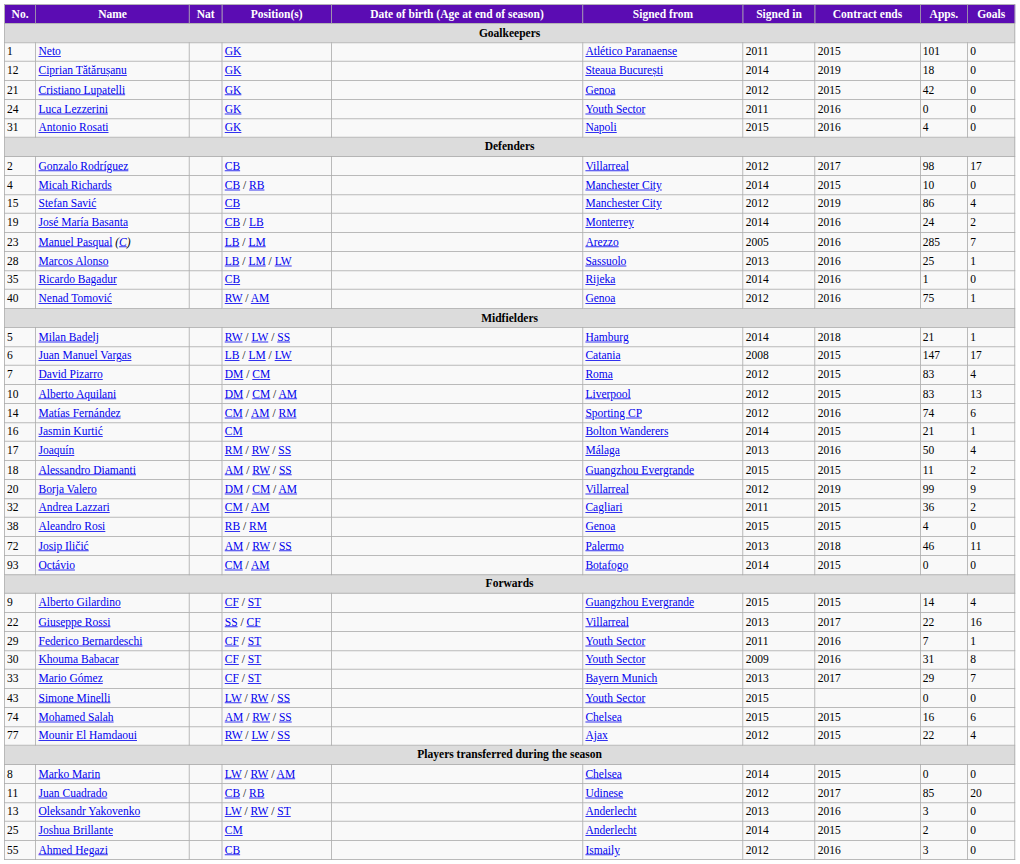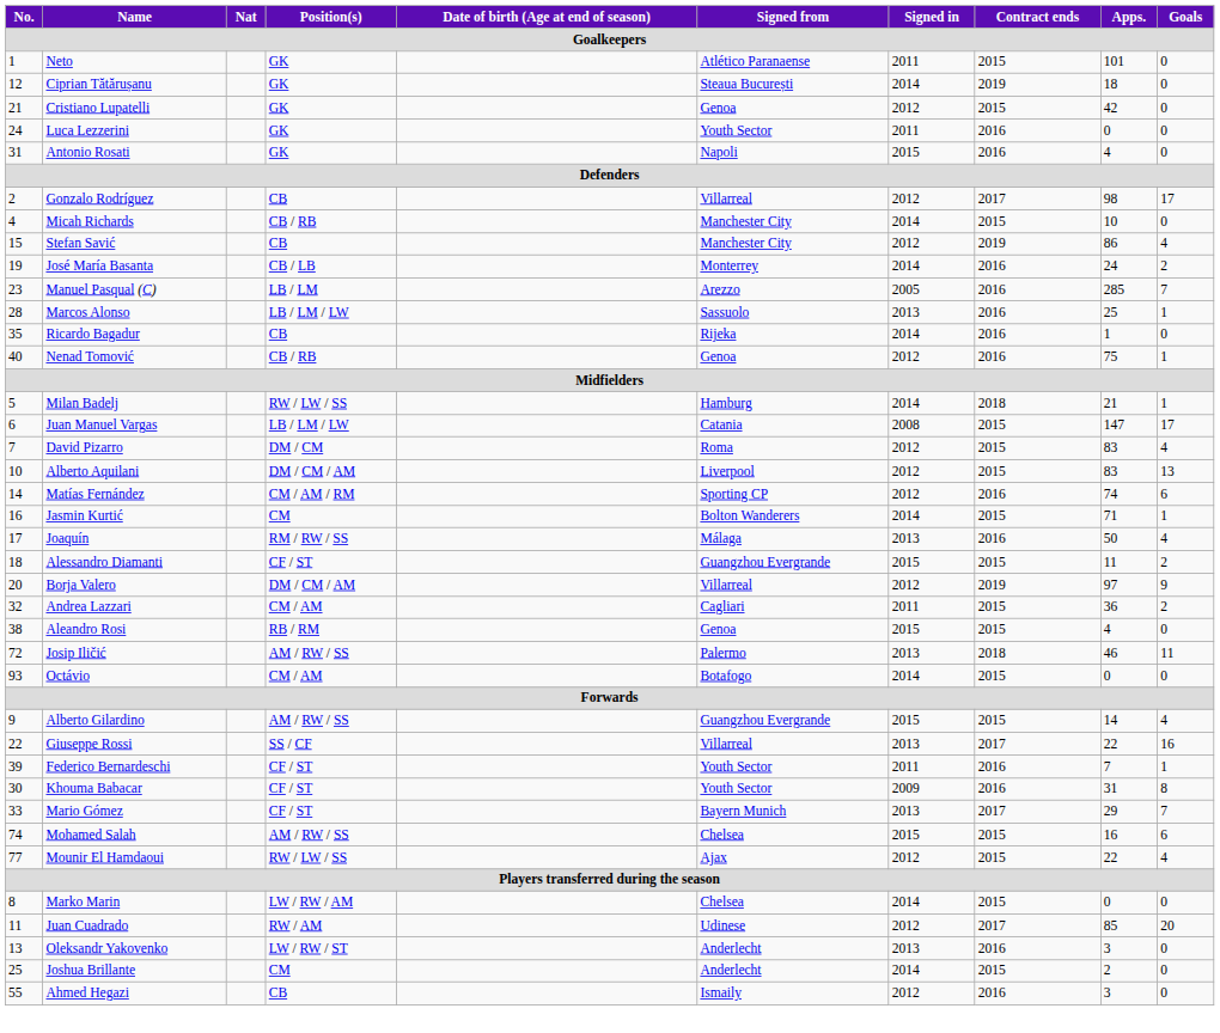Nenad Tomović | Position(s): RW / AM -> CB / RB
Jasmin Kurtić | Apps.: 21 -> 71
Alessandro Diamanti | Position(s): AM / RW / SS -> CF / ST
Borja Valero | Apps.: 99 -> 97
Alberto Gilardino | Position(s): CF / ST -> AM / RW / SS
Federico Bernardeschi | No.: 29 -> 39
- row: 43 | Simone Minelli | LW / RW / SS | Youth Sector | 2015 | 0 | 0
Juan Cuadrado | Position(s): CB / RB -> RW / AM
